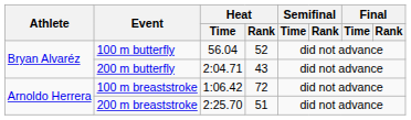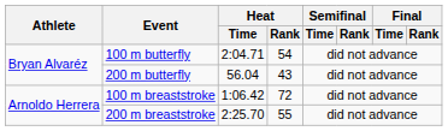100 m butterfly | Heat / Time: 56.04 -> 2:04.71
100 m butterfly | Heat / Rank: 52 -> 54
200 m butterfly | Heat / Time: 2:04.71 -> 56.04
200 m breaststroke | Heat / Rank: 51 -> 55
